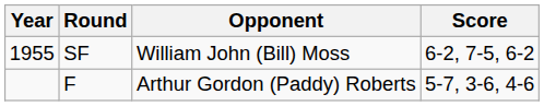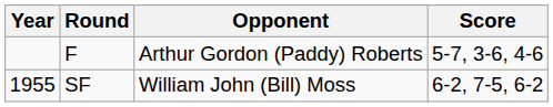rows swapped: SF <-> F
